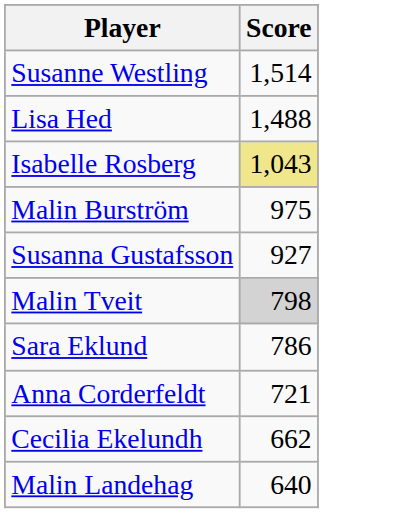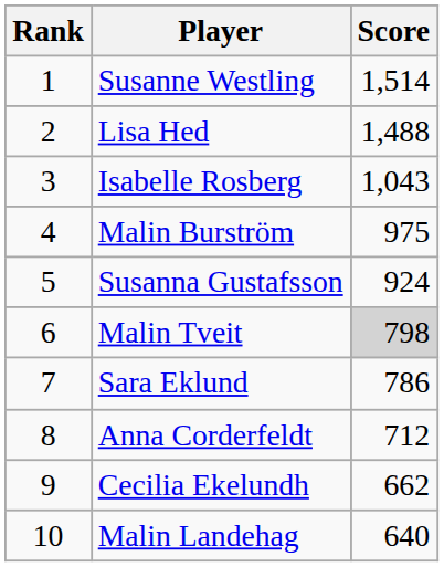+ column: Rank | 1 | 2 | 3 | 4 | 5 | 6 | 7 | 8 | 9 | 10
Isabelle Rosberg | Score: khaki background -> no background
Susanna Gustafsson | Score: 927 -> 924
Anna Corderfeldt | Score: 721 -> 712
